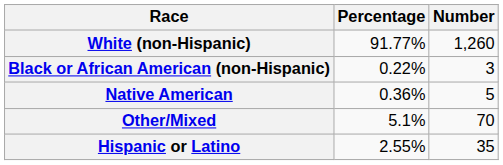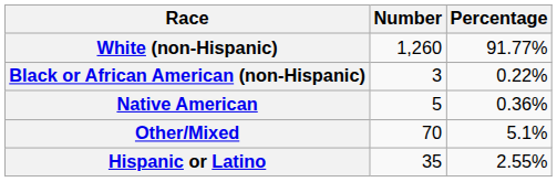columns swapped: Number <-> Percentage
